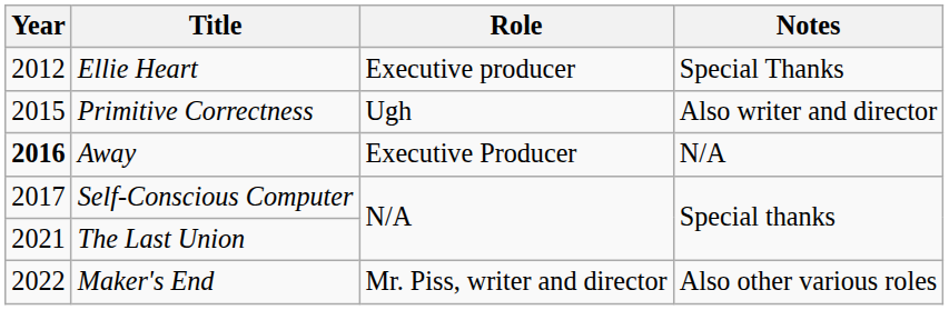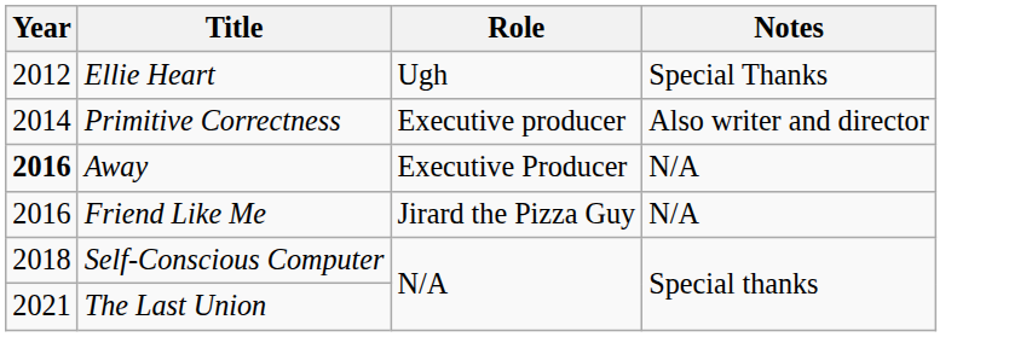Ellie Heart | Role: Executive producer -> Ugh
Primitive Correctness | Year: 2015 -> 2014
Primitive Correctness | Role: Ugh -> Executive producer
+ row: 2016 | Friend Like Me | Jirard the Pizza Guy | N/A
Self-Conscious Computer | Year: 2017 -> 2018
- row: 2022 | Maker's End | Mr. Piss, writer and director | Also other various roles
